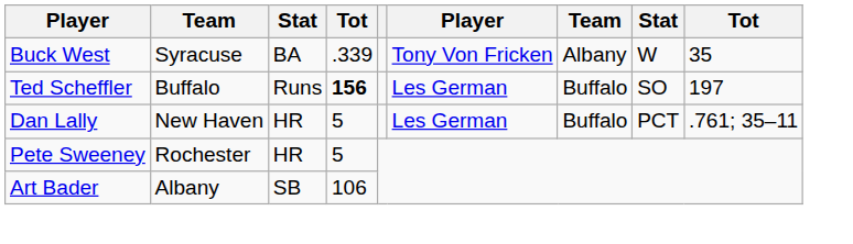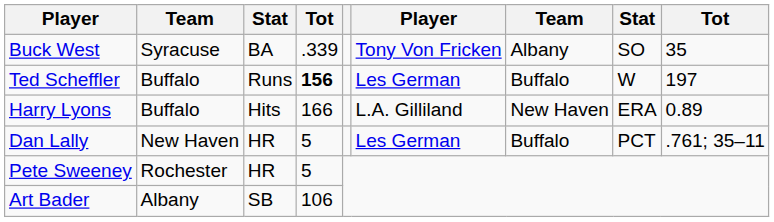Buck West | column 8: W -> SO
Ted Scheffler | column 8: SO -> W
+ row: Harry Lyons | Buffalo | Hits | 166 | L.A. Gilliland | New Haven | ERA | 0.89
